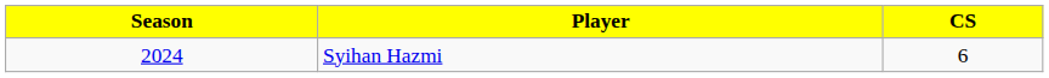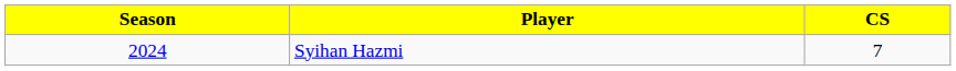Syihan Hazmi | CS: 6 -> 7
